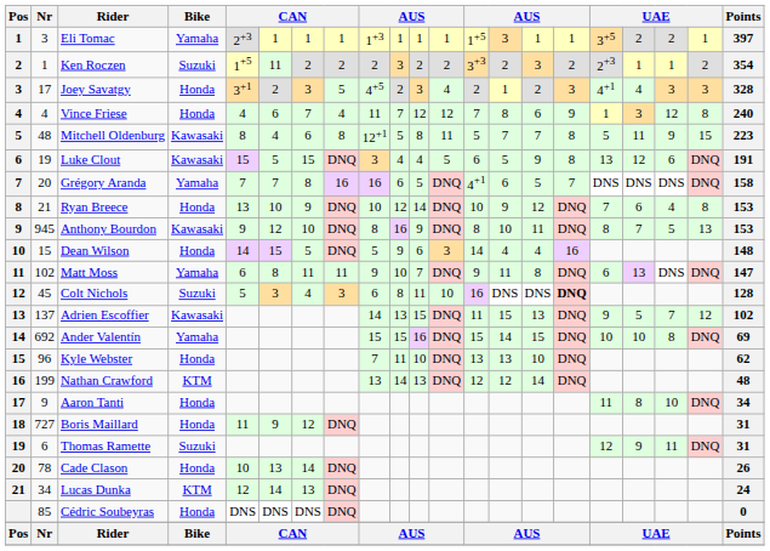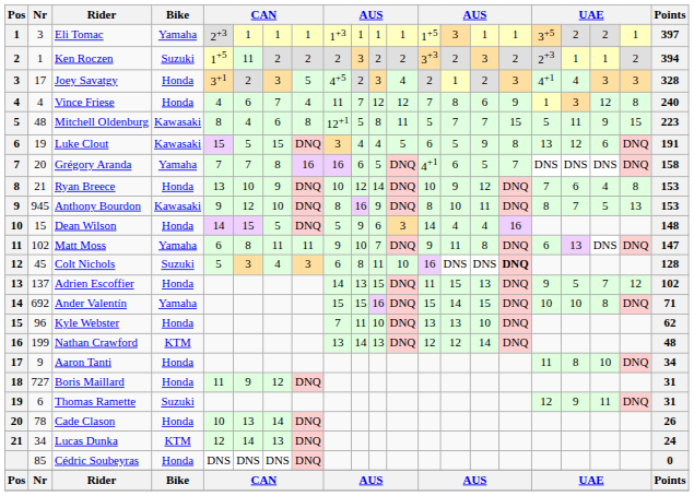Ken Roczen | Points: 354 -> 394
Mitchell Oldenburg | column 16: 8 -> 15
Adrien Escoffier | Bike: Kawasaki -> Honda
Ander Valentín | Points: 69 -> 71
